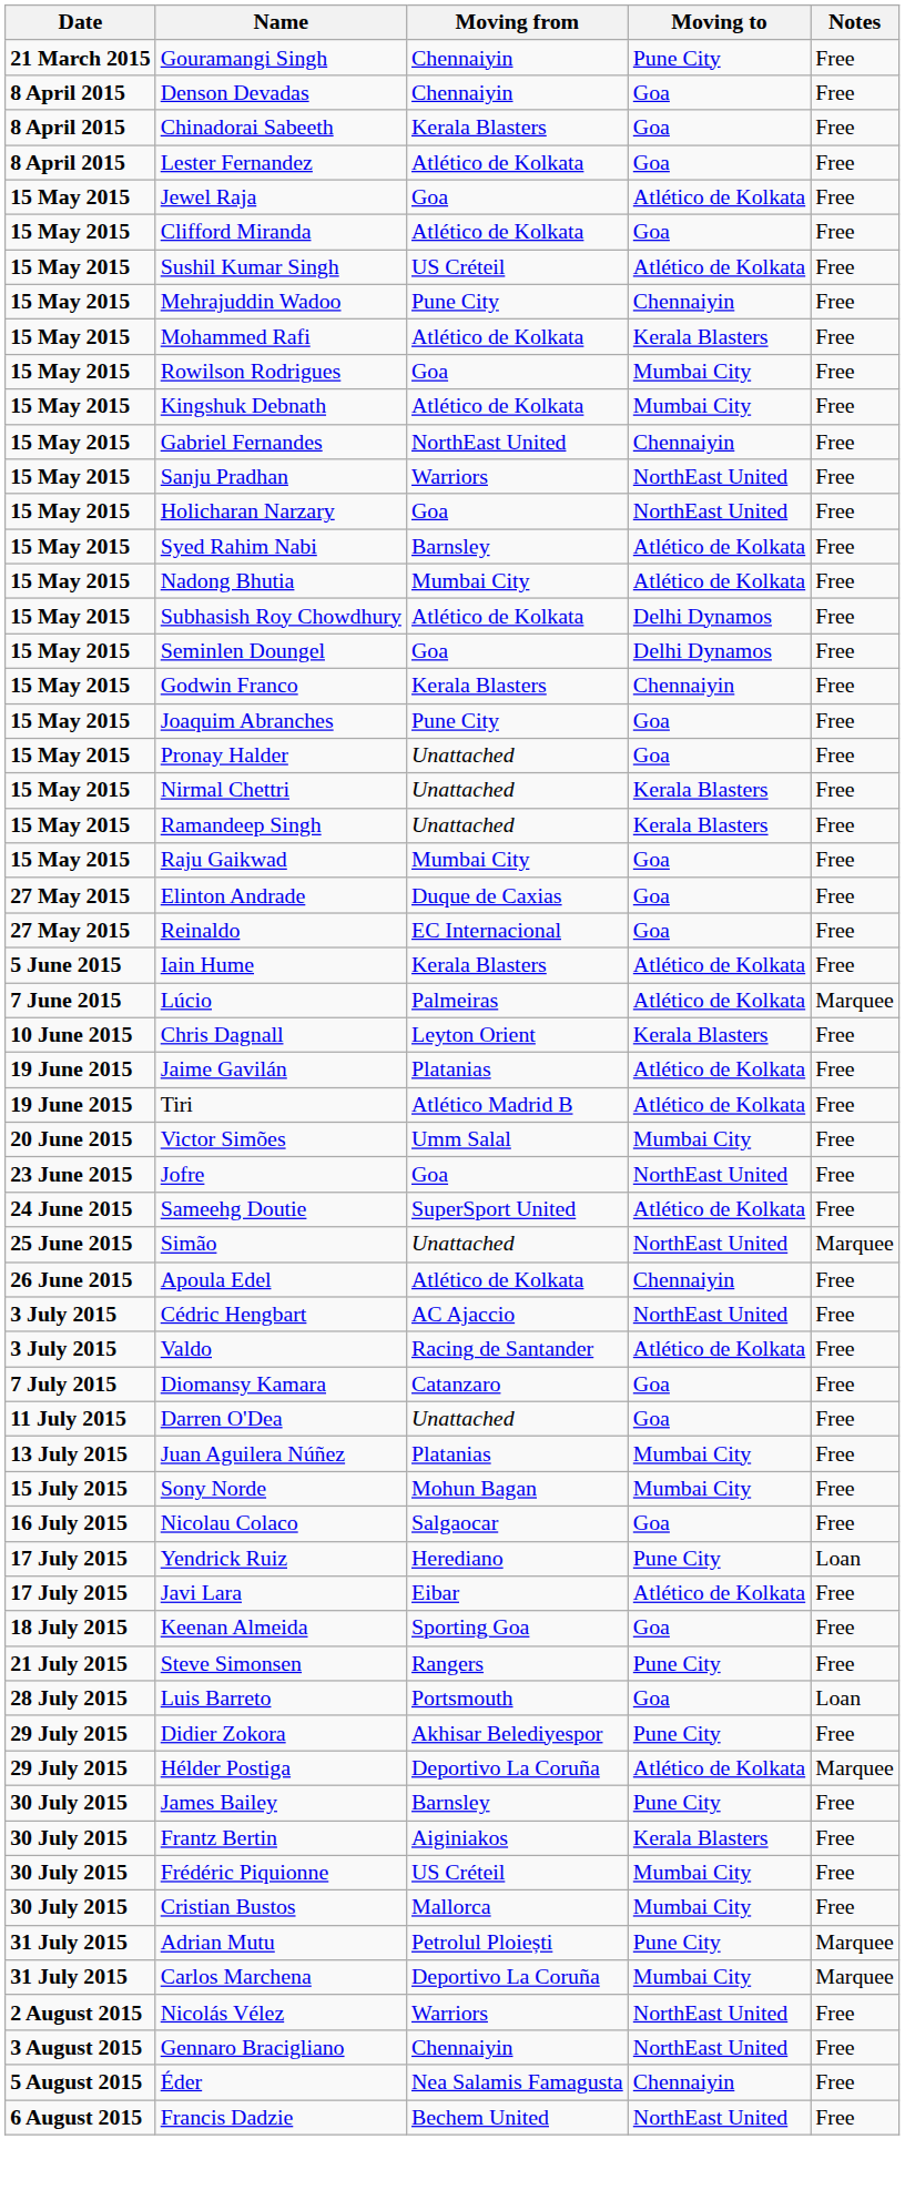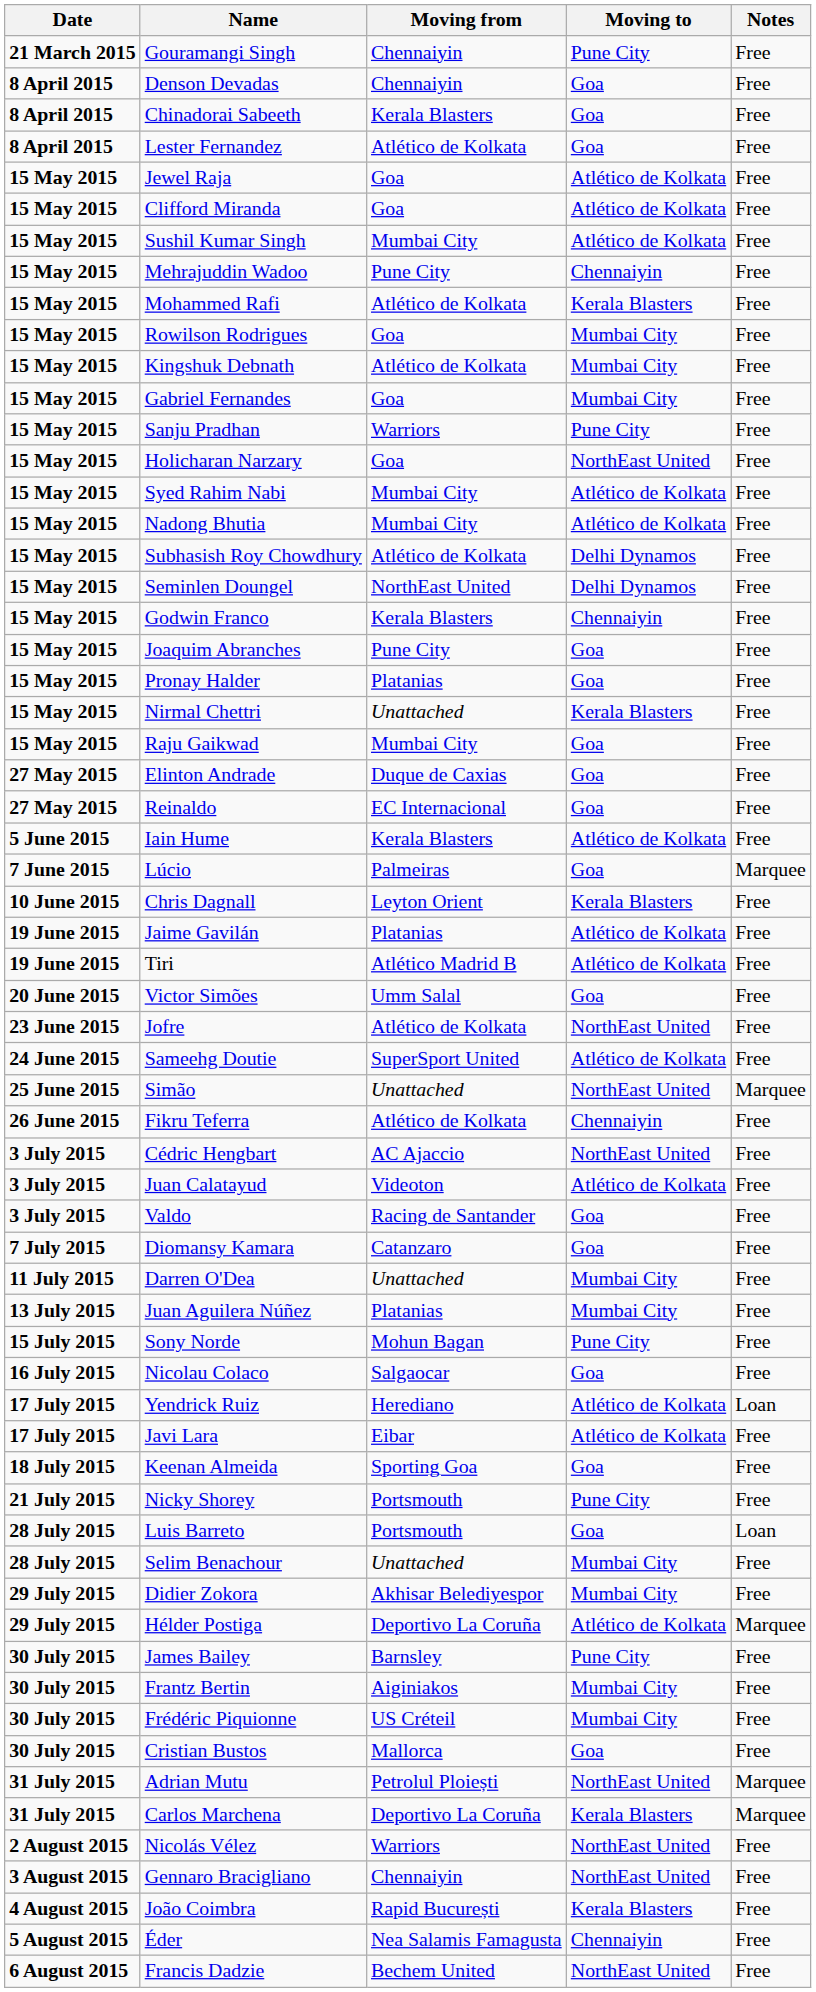Clifford Miranda | Moving from: Atlético de Kolkata -> Goa
Clifford Miranda | Moving to: Goa -> Atlético de Kolkata
Sushil Kumar Singh | Moving from: US Créteil -> Mumbai City
Gabriel Fernandes | Moving from: NorthEast United -> Goa
Gabriel Fernandes | Moving to: Chennaiyin -> Mumbai City
Sanju Pradhan | Moving to: NorthEast United -> Pune City
Syed Rahim Nabi | Moving from: Barnsley -> Mumbai City
Seminlen Doungel | Moving from: Goa -> NorthEast United
Pronay Halder | Moving from: Unattached -> Platanias
- row: 15 May 2015 | Ramandeep Singh | Unattached | Kerala Blasters | Free
Lúcio | Moving to: Atlético de Kolkata -> Goa
Victor Simões | Moving to: Mumbai City -> Goa
Jofre | Moving from: Goa -> Atlético de Kolkata
+ row: 26 June 2015 | Fikru Teferra | Atlético de Kolkata | Chennaiyin | Free
- row: 26 June 2015 | Apoula Edel | Atlético de Kolkata | Chennaiyin | Free
+ row: 3 July 2015 | Juan Calatayud | Videoton | Atlético de Kolkata | Free
Valdo | Moving to: Atlético de Kolkata -> Goa
Darren O'Dea | Moving to: Goa -> Mumbai City
Sony Norde | Moving to: Mumbai City -> Pune City
Yendrick Ruiz | Moving to: Pune City -> Atlético de Kolkata
- row: 21 July 2015 | Steve Simonsen | Rangers | Pune City | Free
+ row: 21 July 2015 | Nicky Shorey | Portsmouth | Pune City | Free
+ row: 28 July 2015 | Selim Benachour | Unattached | Mumbai City | Free
Didier Zokora | Moving to: Pune City -> Mumbai City
Frantz Bertin | Moving to: Kerala Blasters -> Mumbai City
Cristian Bustos | Moving to: Mumbai City -> Goa
Adrian Mutu | Moving to: Pune City -> NorthEast United
Carlos Marchena | Moving to: Mumbai City -> Kerala Blasters
+ row: 4 August 2015 | João Coimbra | Rapid București | Kerala Blasters | Free
